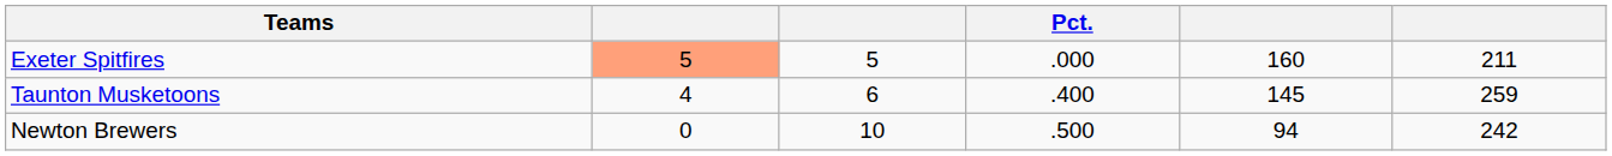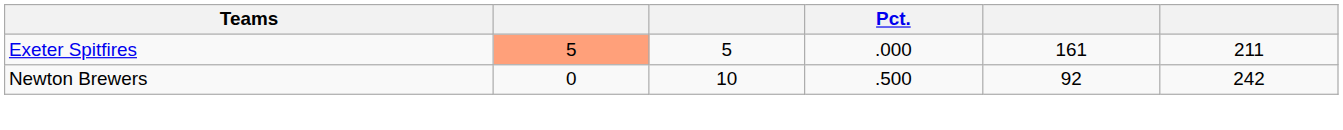Exeter Spitfires | column 5: 160 -> 161
- row: Taunton Musketoons | 4 | 6 | .400 | 145 | 259
Newton Brewers | column 5: 94 -> 92
